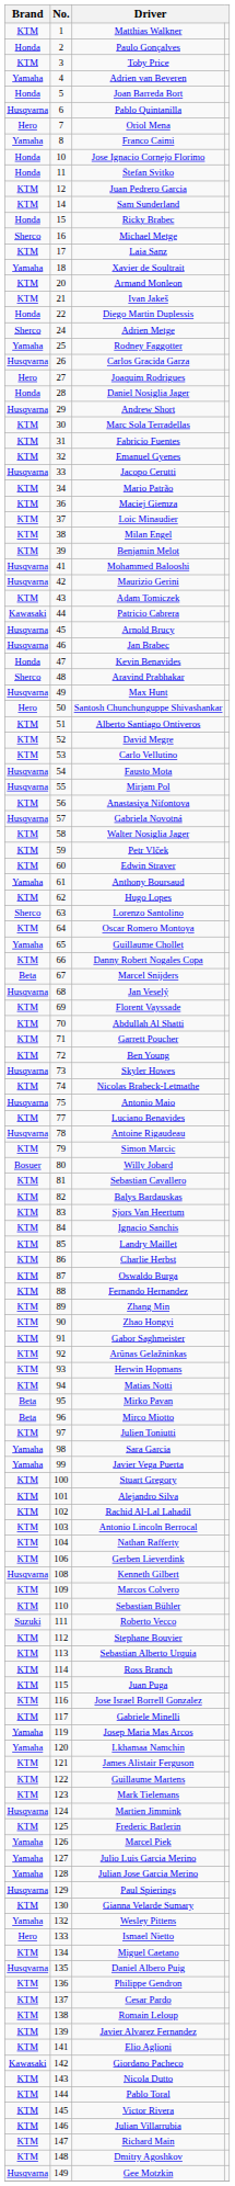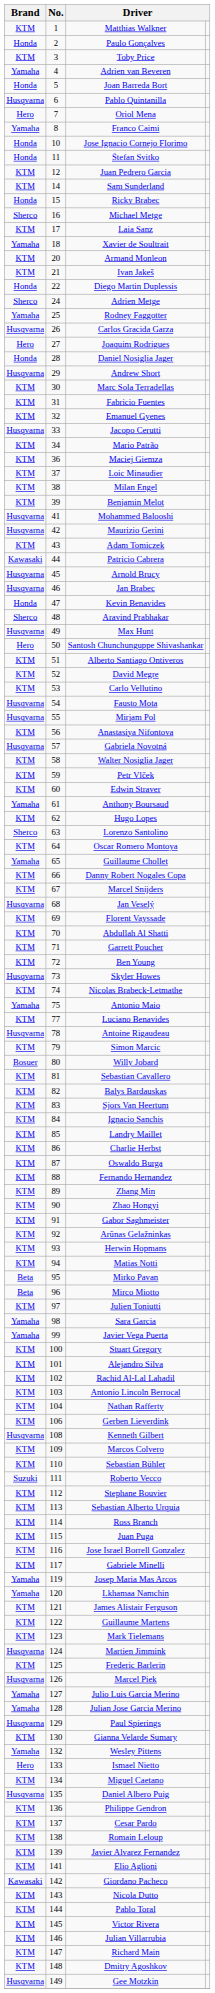Marcel Snijders | Brand: Beta -> KTM
Antonio Maio | Brand: Husqvarna -> Yamaha
Marcel Piek | Brand: Yamaha -> Husqvarna
